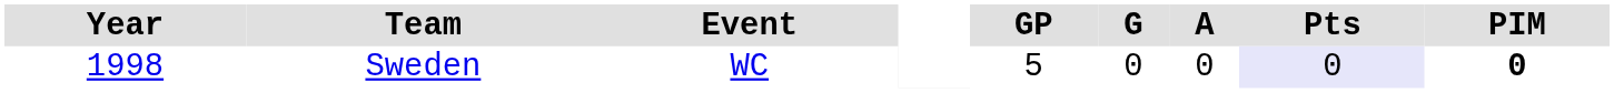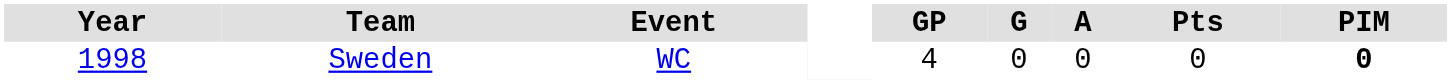Sweden | GP: 5 -> 4
Sweden | Pts: lavender background -> no background
